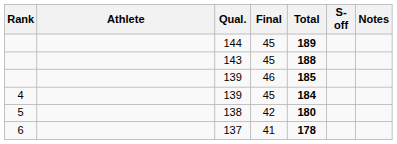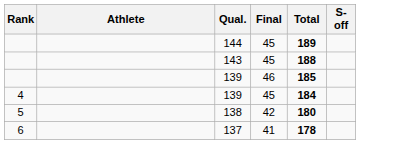- column: Notes
